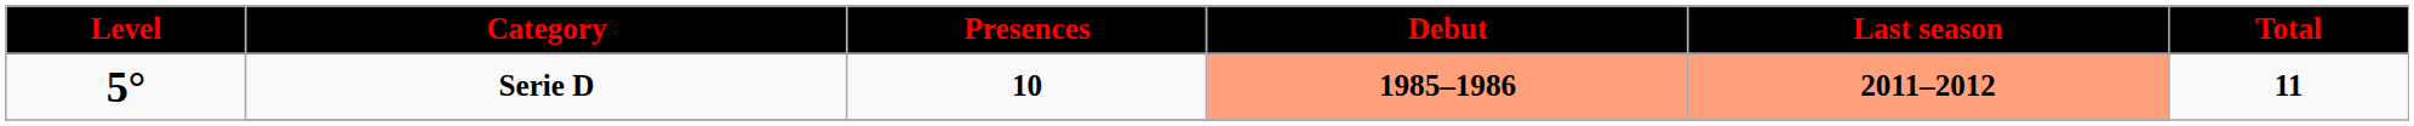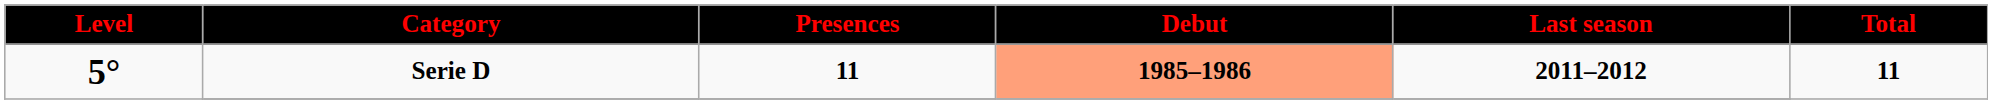Serie D | Presences: 10 -> 11
Serie D | Last season: lightsalmon background -> no background
